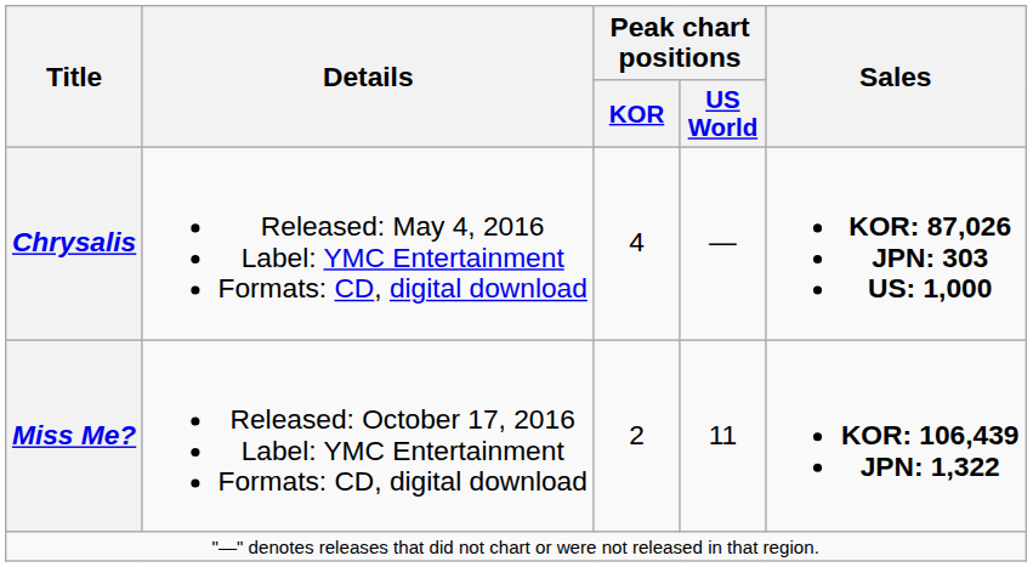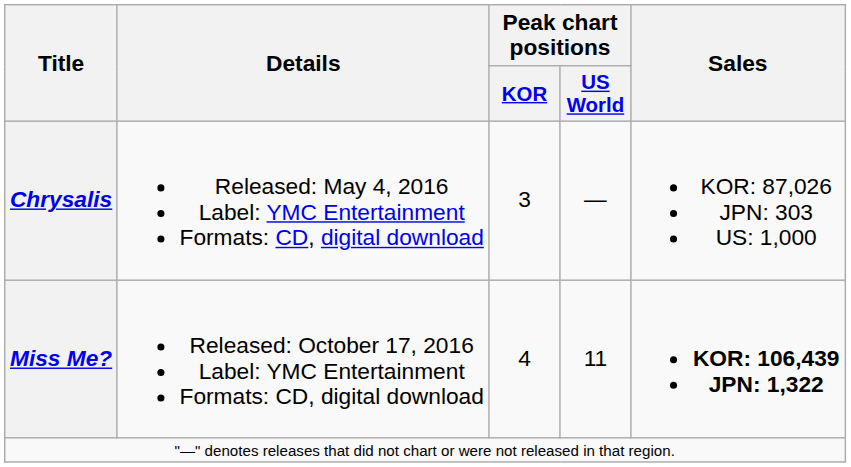Chrysalis | Peak chart positions / KOR: 4 -> 3
Chrysalis | Sales: bold -> normal
Miss Me? | Peak chart positions / KOR: 2 -> 4
